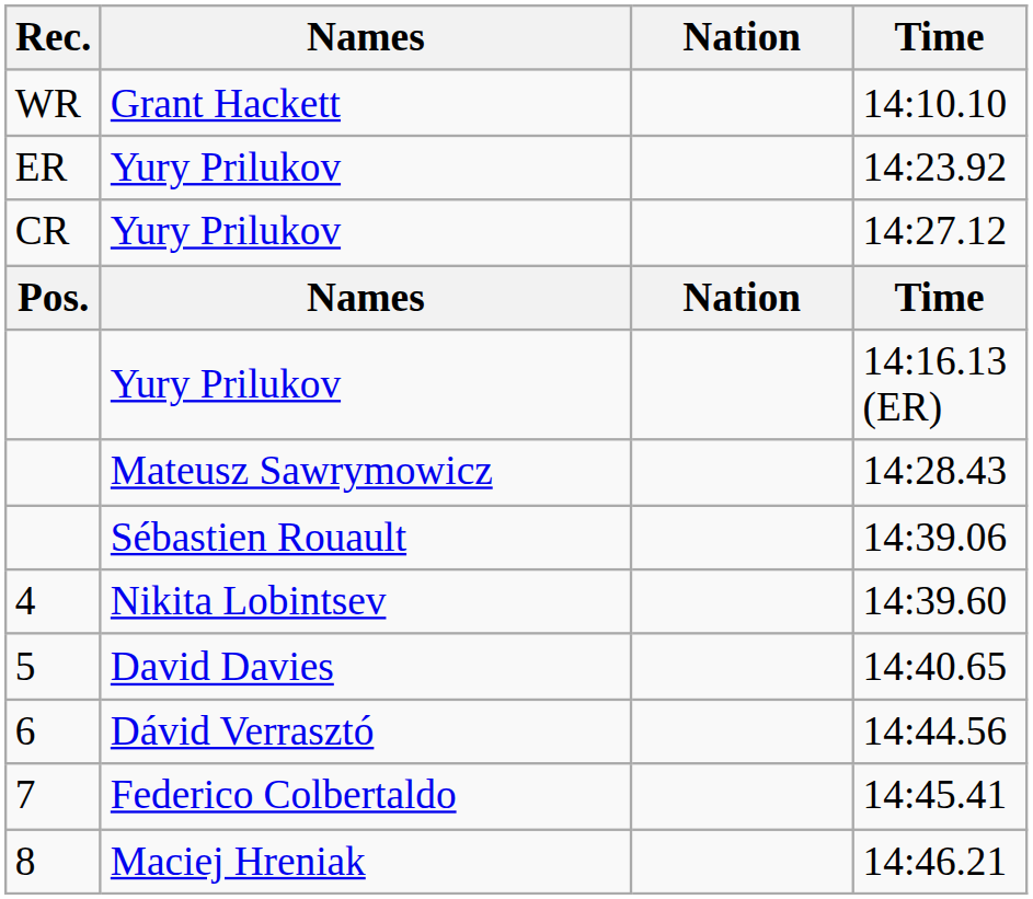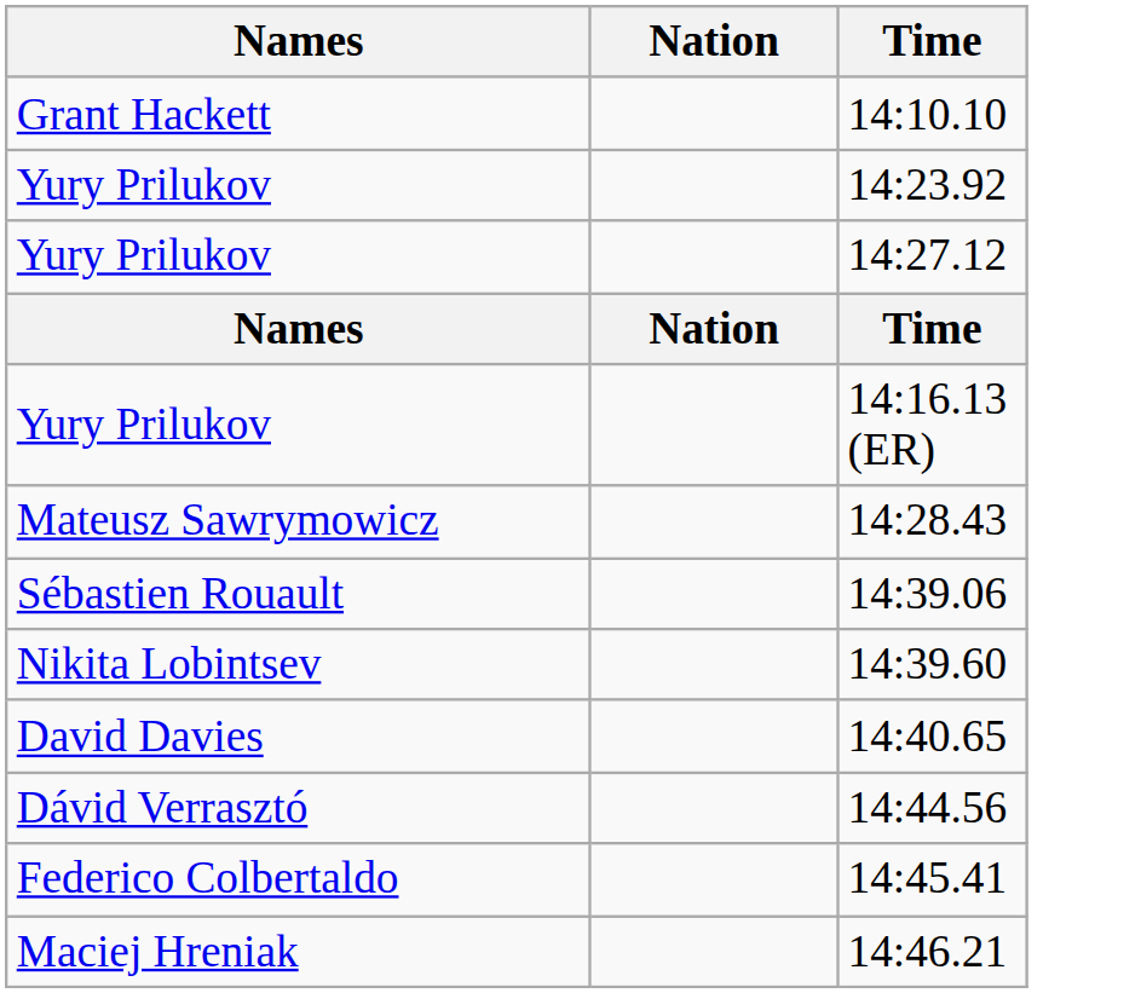- column: Rec. | WR | ER | CR | Pos. | 4 | 5 | 6 | 7 | 8
